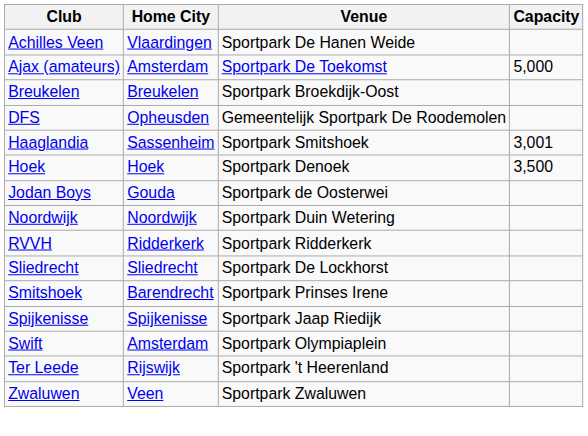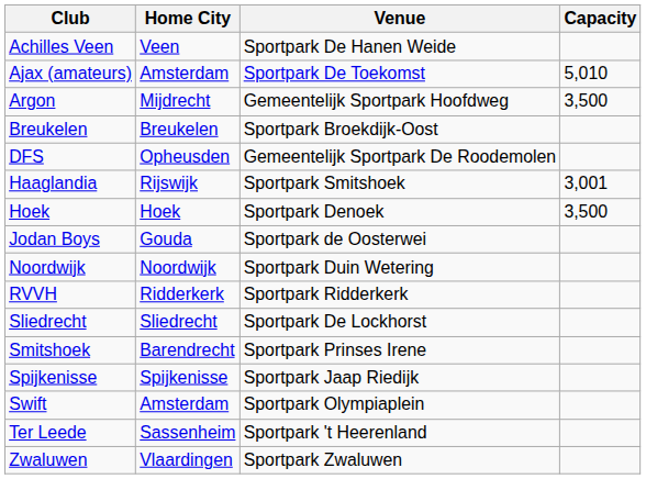Achilles Veen | Home City: Vlaardingen -> Veen
Ajax (amateurs) | Capacity: 5,000 -> 5,010
+ row: Argon | Mijdrecht | Gemeentelijk Sportpark Hoofdweg | 3,500
Haaglandia | Home City: Sassenheim -> Rijswijk
Ter Leede | Home City: Rijswijk -> Sassenheim
Zwaluwen | Home City: Veen -> Vlaardingen
